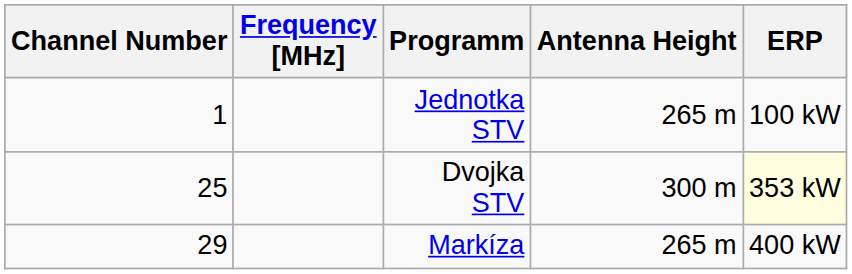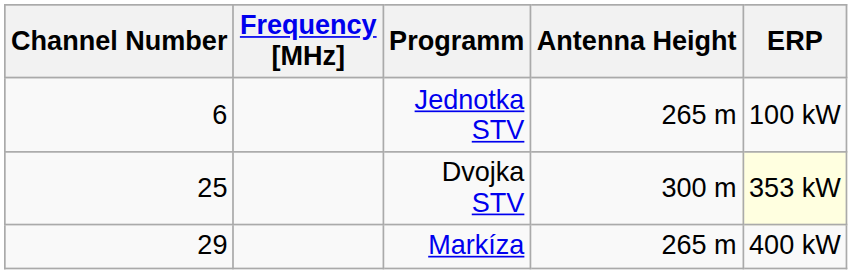Jednotka STV | Channel Number: 1 -> 6
